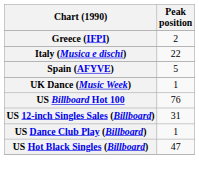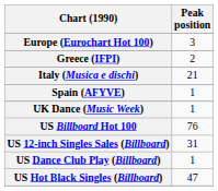+ row: Europe (Eurochart Hot 100) | 3
Italy (Musica e dischi) | Peak position: 22 -> 21
Spain (AFYVE) | Peak position: 5 -> 1
